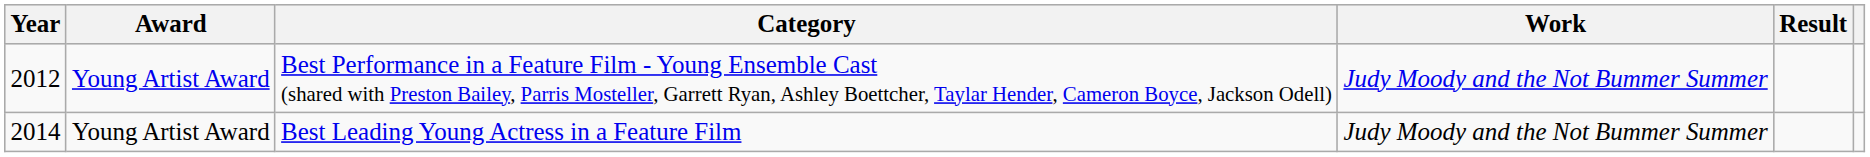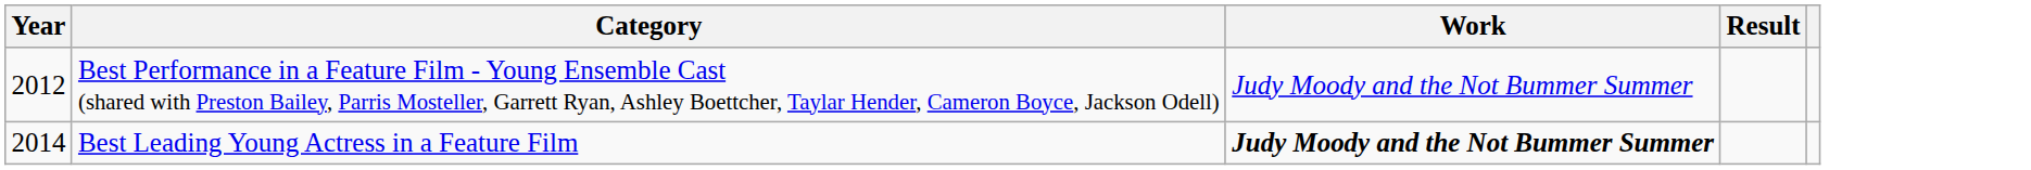- column: Award | Young Artist Award | Young Artist Award
Best Leading Young Actress in a Feature Film | Work: normal -> bold
